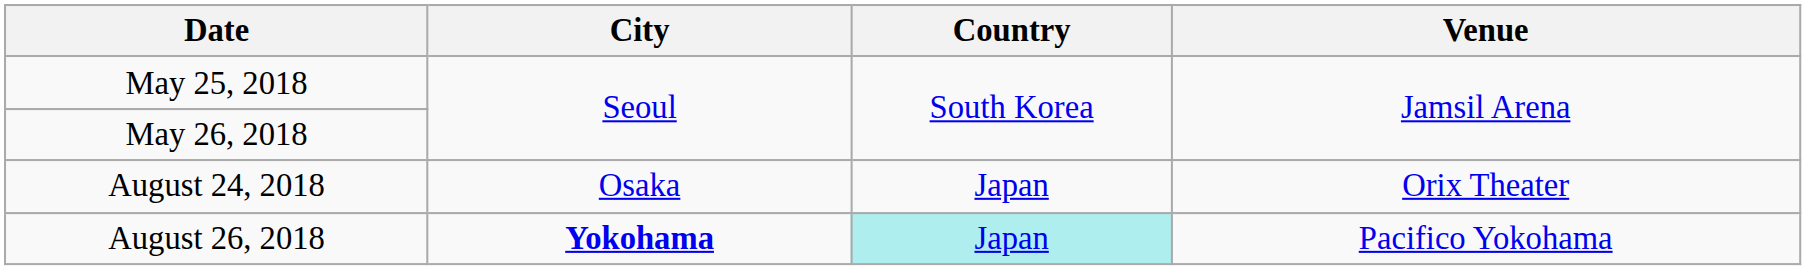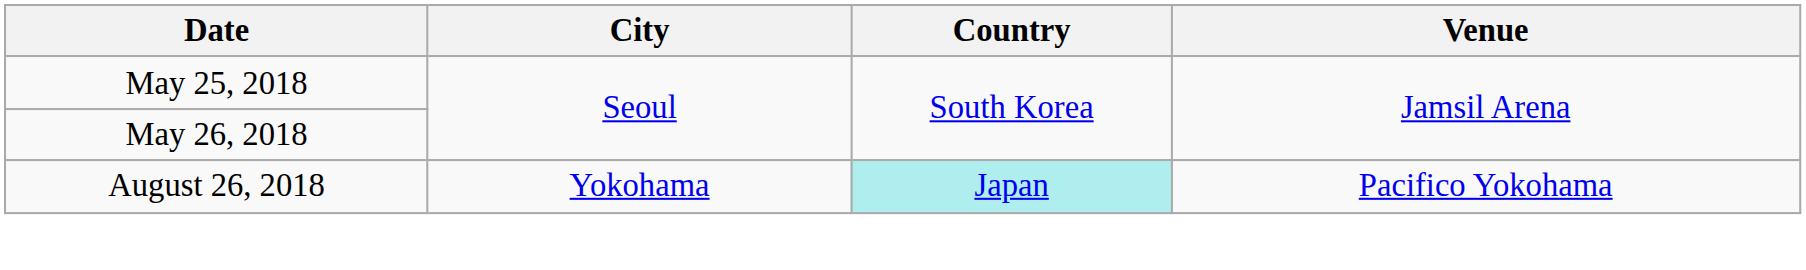- row: August 24, 2018 | Osaka | Japan | Orix Theater
August 26, 2018 | City: bold -> normal
